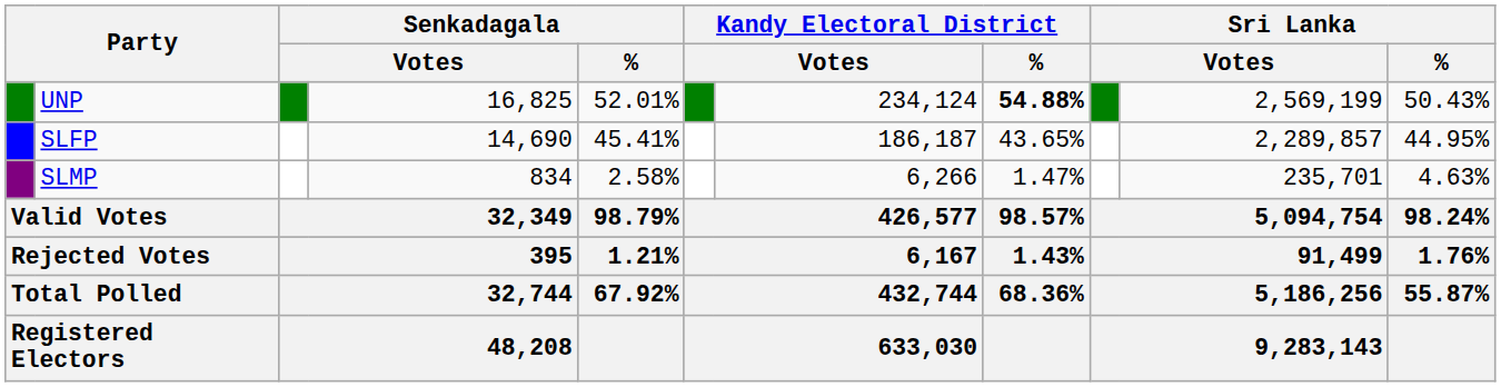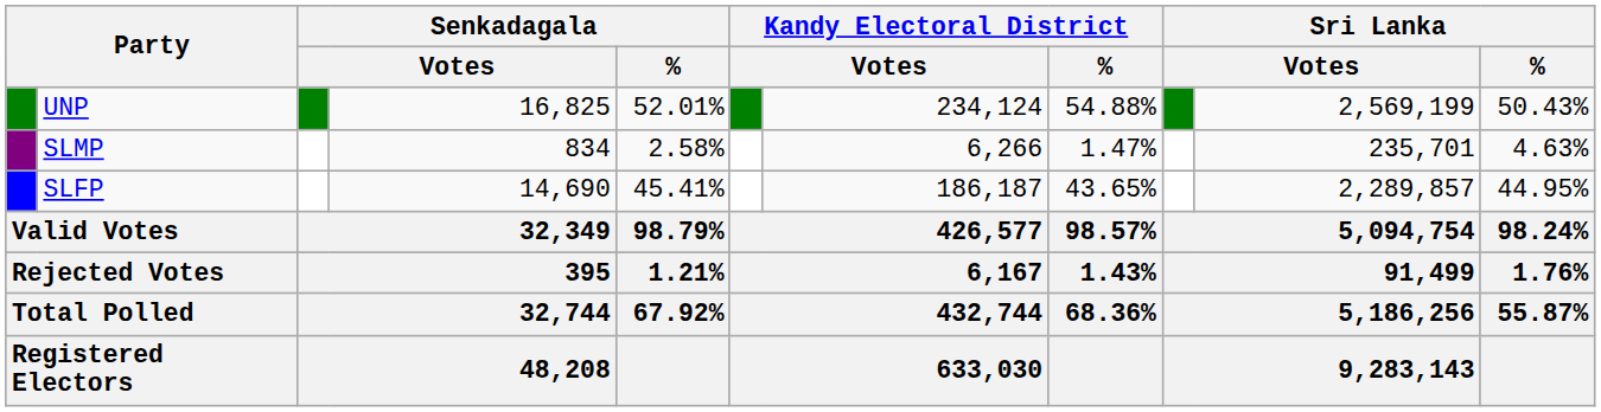UNP | Kandy Electoral District / %: bold -> normal
rows swapped: SLFP <-> SLMP
